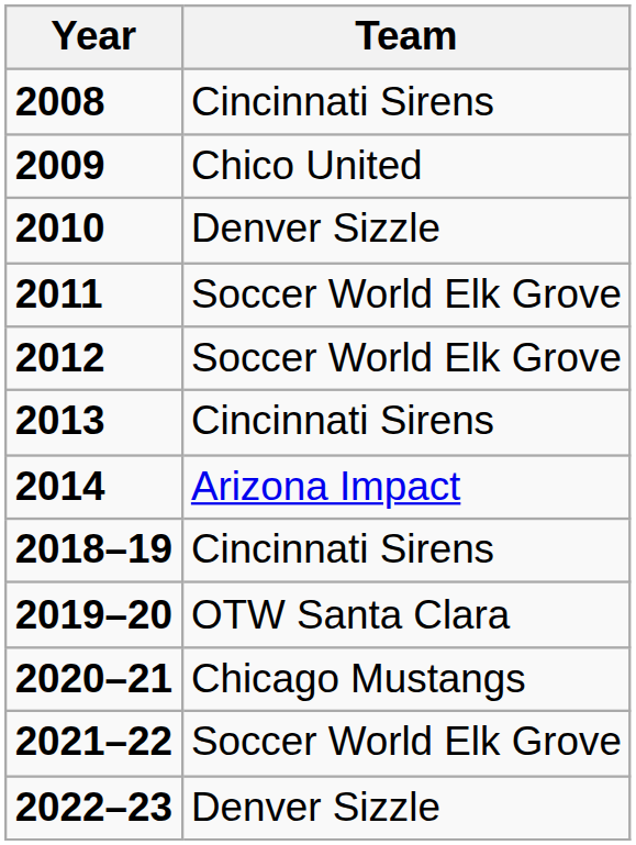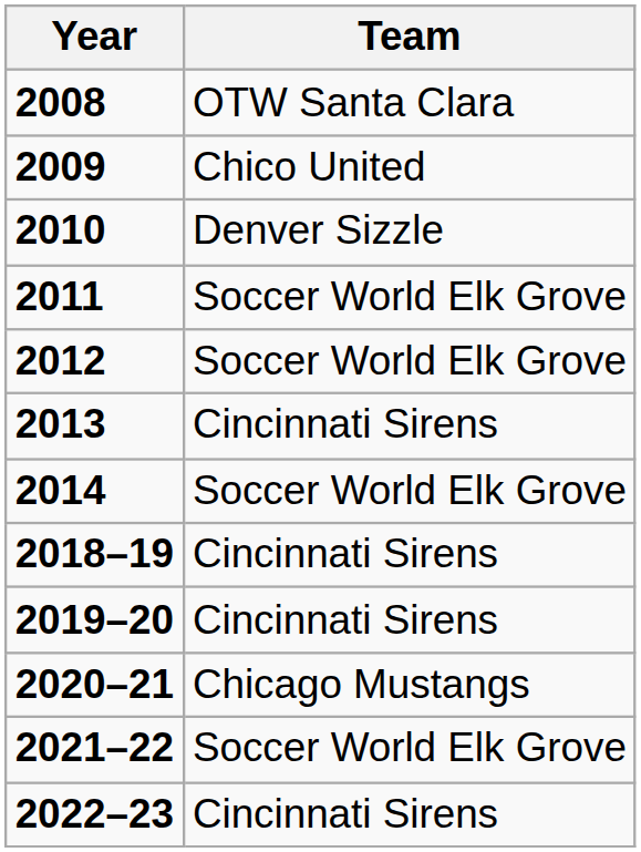2008 | Team: Cincinnati Sirens -> OTW Santa Clara
2014 | Team: Arizona Impact -> Soccer World Elk Grove
2019–20 | Team: OTW Santa Clara -> Cincinnati Sirens
2022–23 | Team: Denver Sizzle -> Cincinnati Sirens
